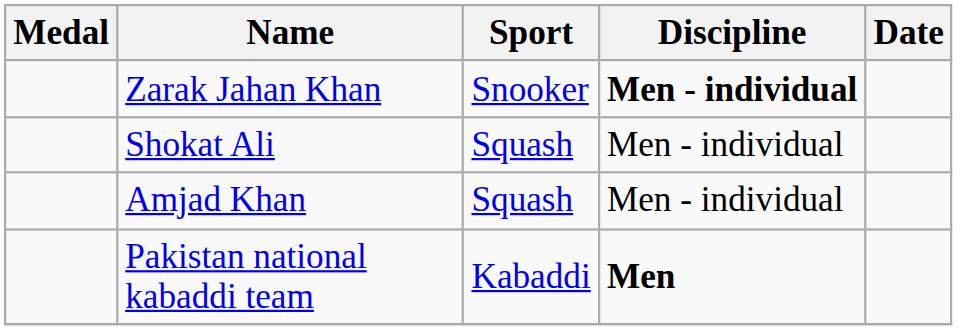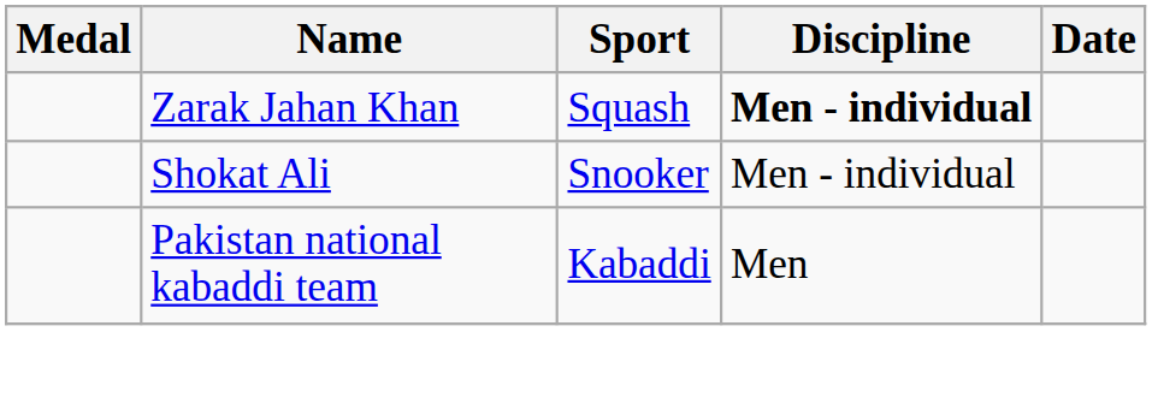Zarak Jahan Khan | Sport: Snooker -> Squash
Shokat Ali | Sport: Squash -> Snooker
- row: Amjad Khan | Squash | Men - individual
Pakistan national kabaddi team | Discipline: bold -> normal
